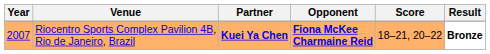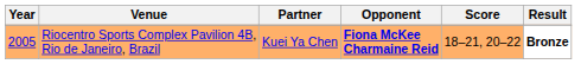Riocentro Sports Complex Pavilion 4B, Rio de Janeiro, Brazil | Year: 2007 -> 2005
Riocentro Sports Complex Pavilion 4B, Rio de Janeiro, Brazil | Partner: bold -> normal
